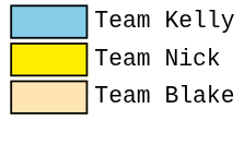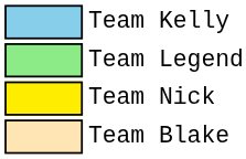+ row: Team Legend
